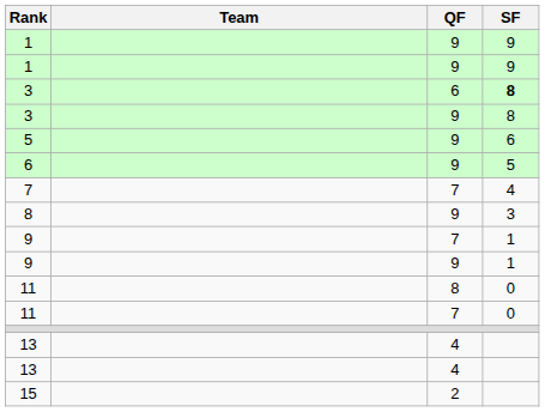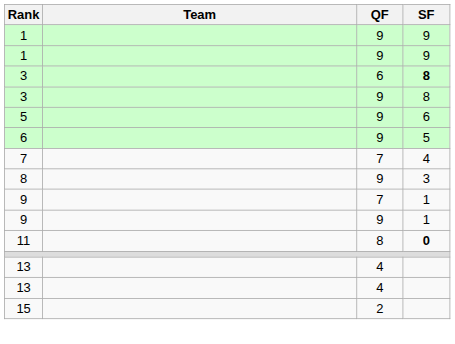11 / 8 | SF: normal -> bold
- row: 11 | 7 | 0
